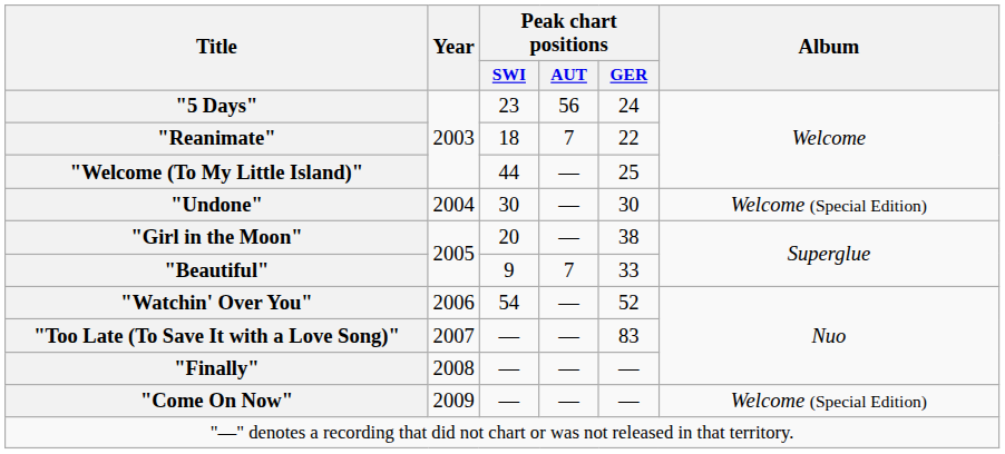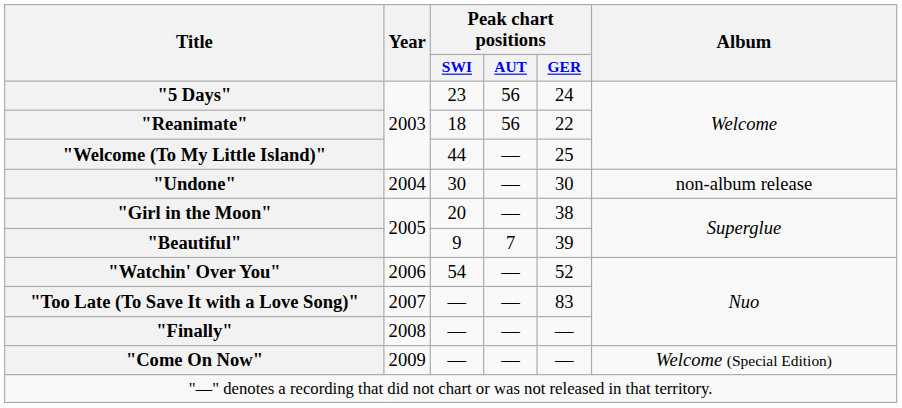"Reanimate" | Peak chart positions / AUT: 7 -> 56
"Undone" | Album: Welcome (Special Edition) -> non-album release
"Beautiful" | Peak chart positions / GER: 33 -> 39
